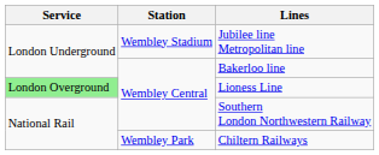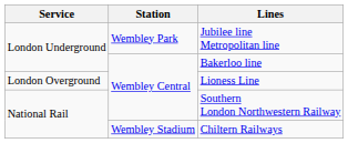Jubilee line Metropolitan line | Station: Wembley Stadium -> Wembley Park
Lioness Line | Service: lightgreen background -> no background
Chiltern Railways | Station: Wembley Park -> Wembley Stadium
